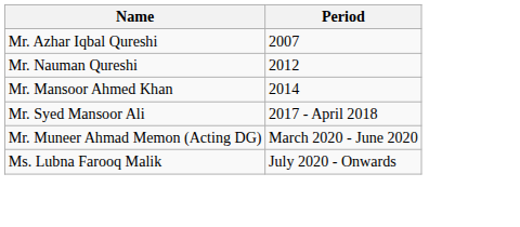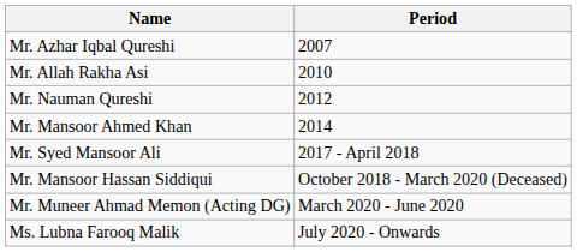+ row: Mr. Allah Rakha Asi | 2010
+ row: Mr. Mansoor Hassan Siddiqui | October 2018 - March 2020 (Deceased)
